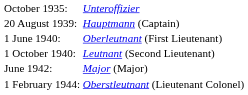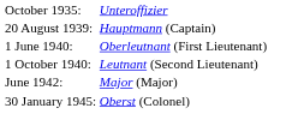- row: 1 February 1944: | Oberstleutnant (Lieutenant Colonel)
+ row: 30 January 1945: | Oberst (Colonel)
